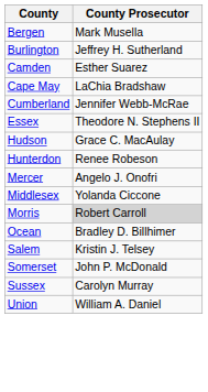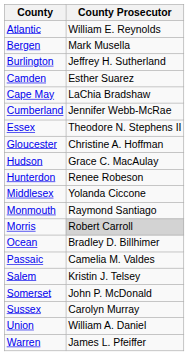+ row: Atlantic | William E. Reynolds
+ row: Gloucester | Christine A. Hoffman
- row: Mercer | Angelo J. Onofri
+ row: Monmouth | Raymond Santiago
+ row: Passaic | Camelia M. Valdes
+ row: Warren | James L. Pfeiffer
